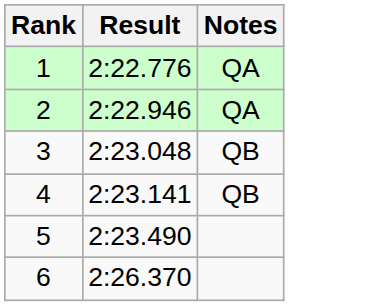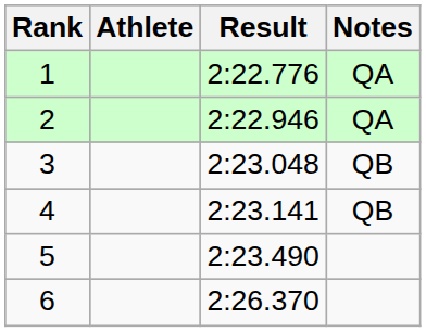+ column: Athlete
